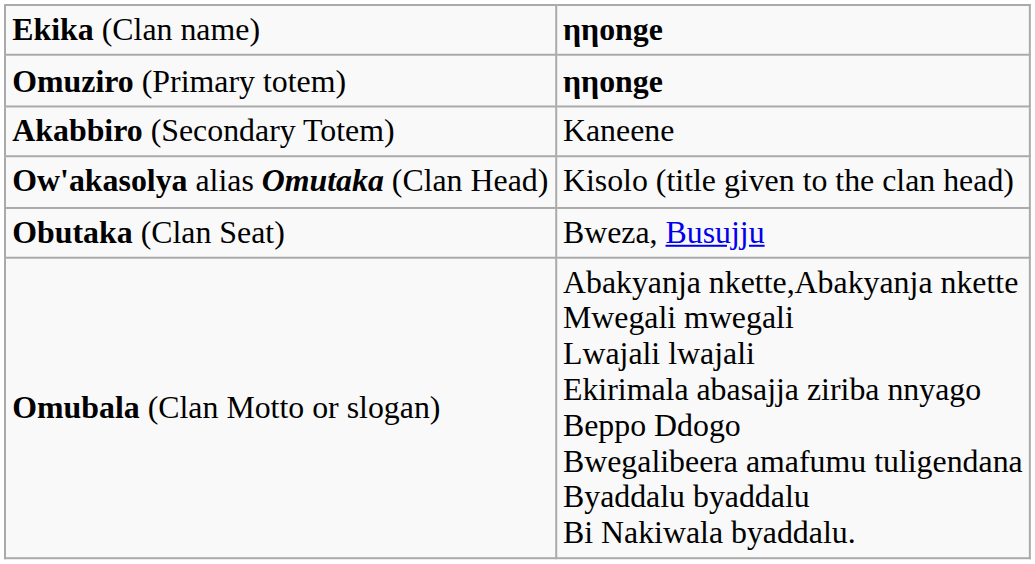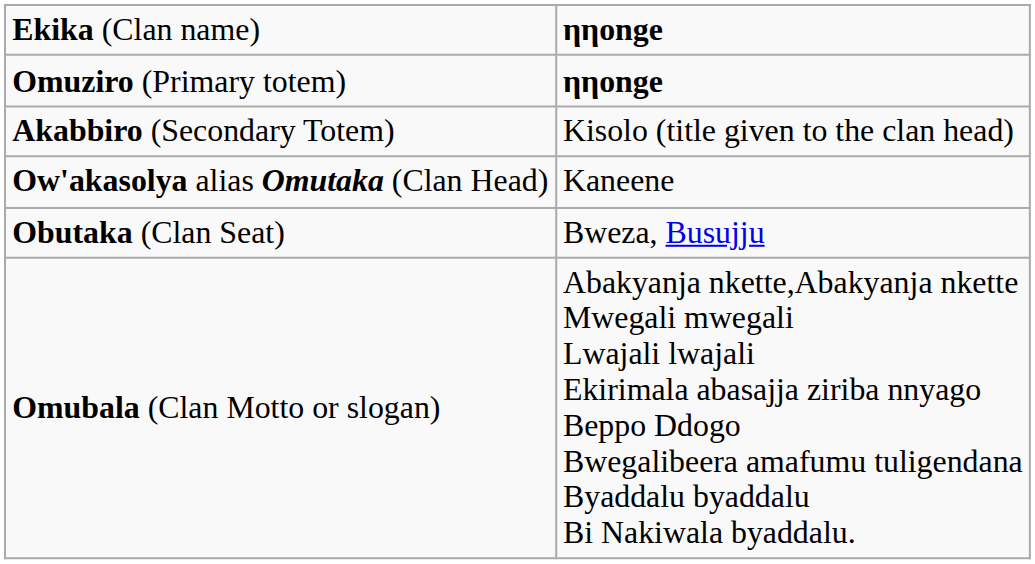Akabbiro (Secondary Totem) | column 2: Kaneene -> Kisolo (title given to the clan head)
Ow'akasolya alias Omutaka (Clan Head) | column 2: Kisolo (title given to the clan head) -> Kaneene
